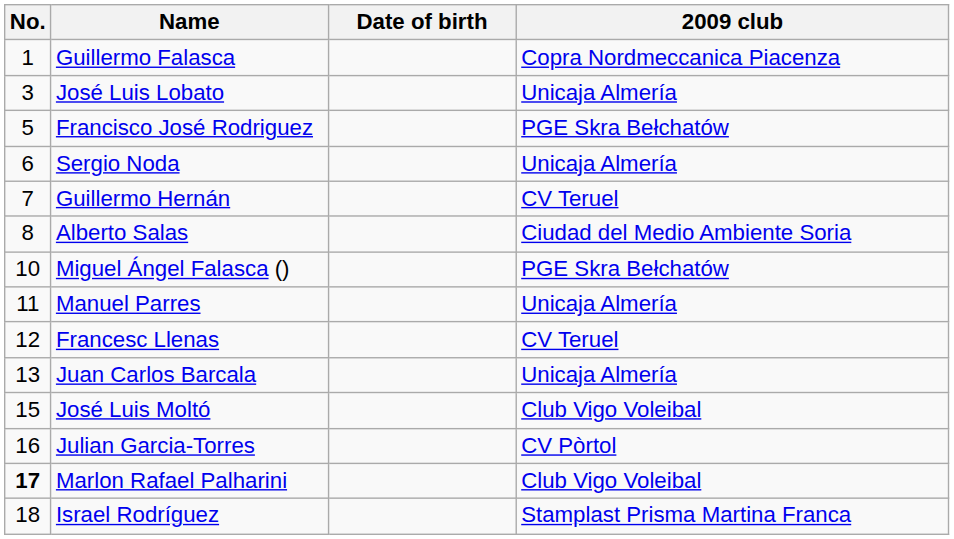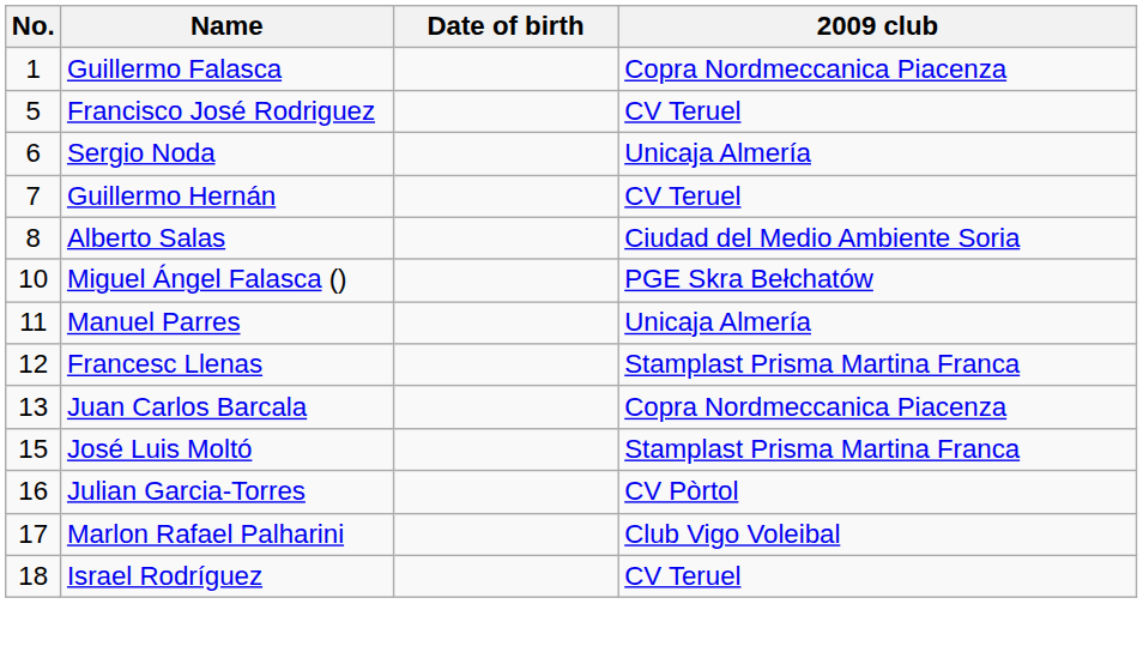- row: 3 | José Luis Lobato | Unicaja Almería
Francisco José Rodriguez | 2009 club: PGE Skra Bełchatów -> CV Teruel
Francesc Llenas | 2009 club: CV Teruel -> Stamplast Prisma Martina Franca
Juan Carlos Barcala | 2009 club: Unicaja Almería -> Copra Nordmeccanica Piacenza
José Luis Moltó | 2009 club: Club Vigo Voleibal -> Stamplast Prisma Martina Franca
Marlon Rafael Palharini | No.: bold -> normal
Israel Rodríguez | 2009 club: Stamplast Prisma Martina Franca -> CV Teruel
